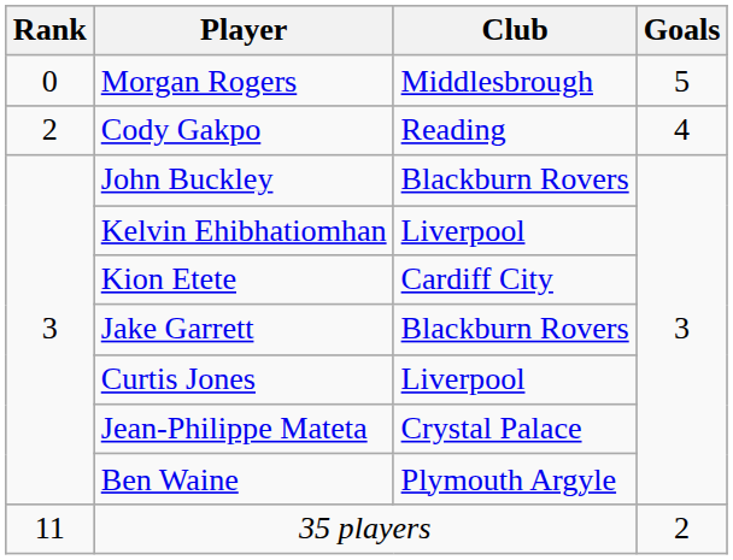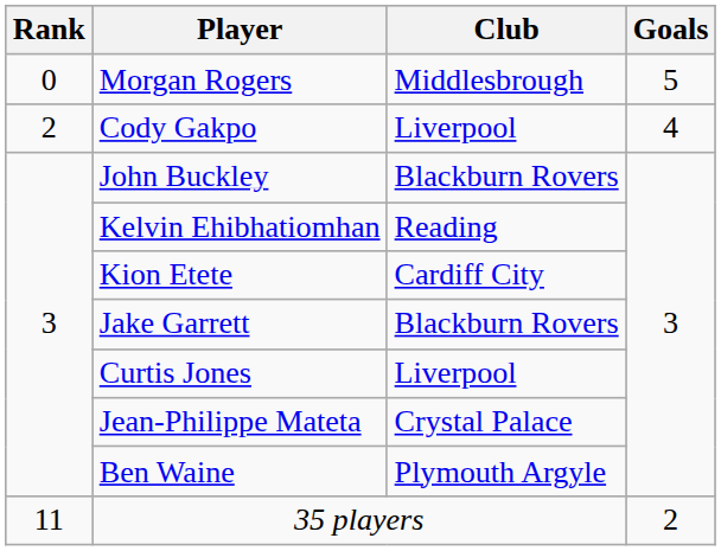Cody Gakpo | Club: Reading -> Liverpool
Kelvin Ehibhatiomhan | Club: Liverpool -> Reading
